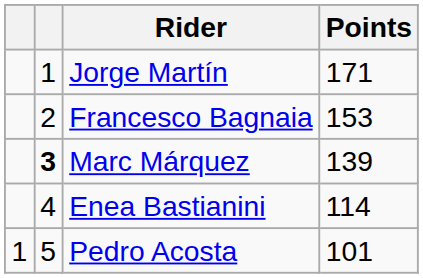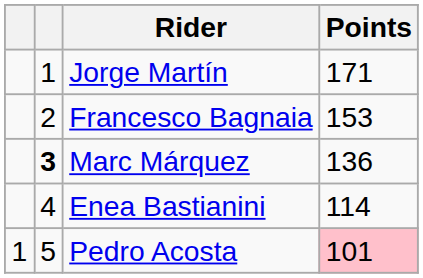Marc Márquez | Points: 139 -> 136
Pedro Acosta | Points: no background -> pink background
